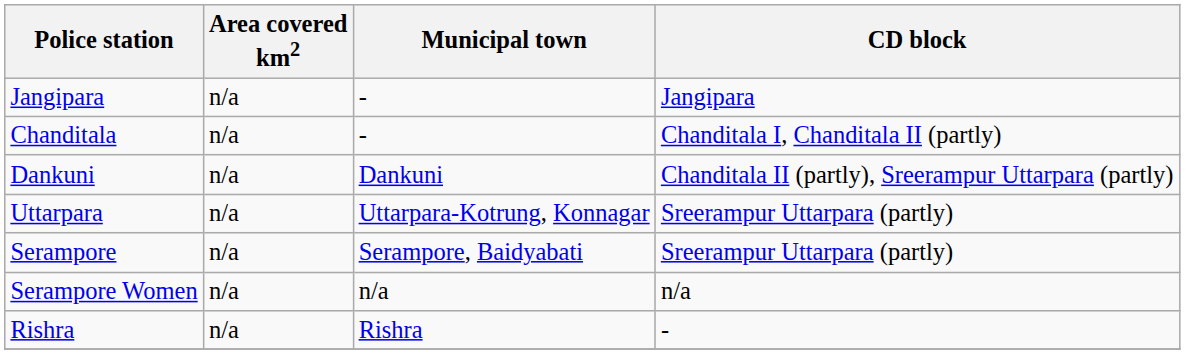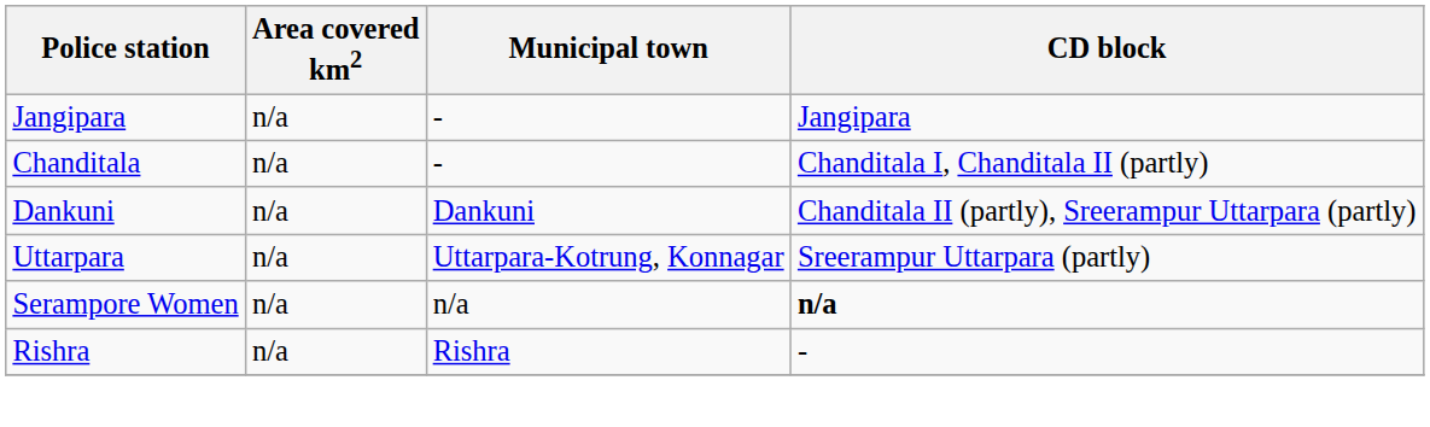- row: Serampore | n/a | Serampore, Baidyabati | Sreerampur Uttarpara (partly)
Serampore Women | CD block: normal -> bold
